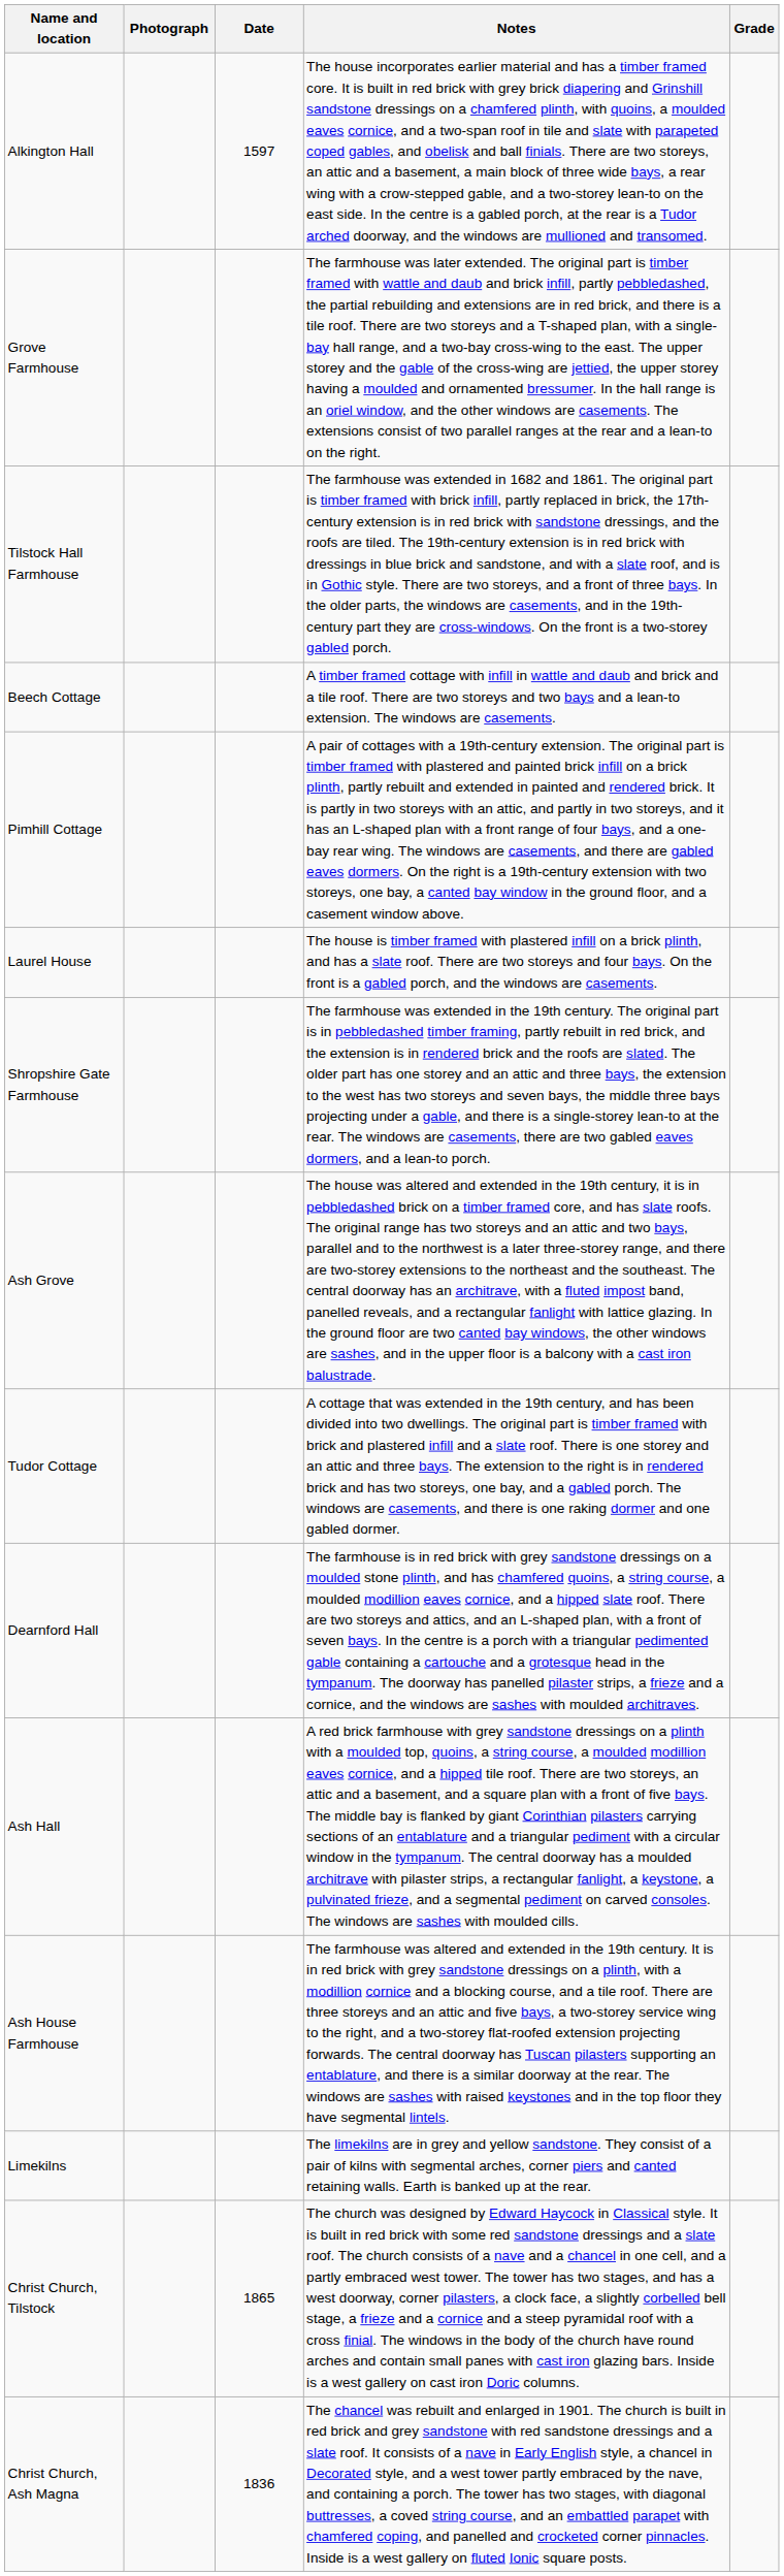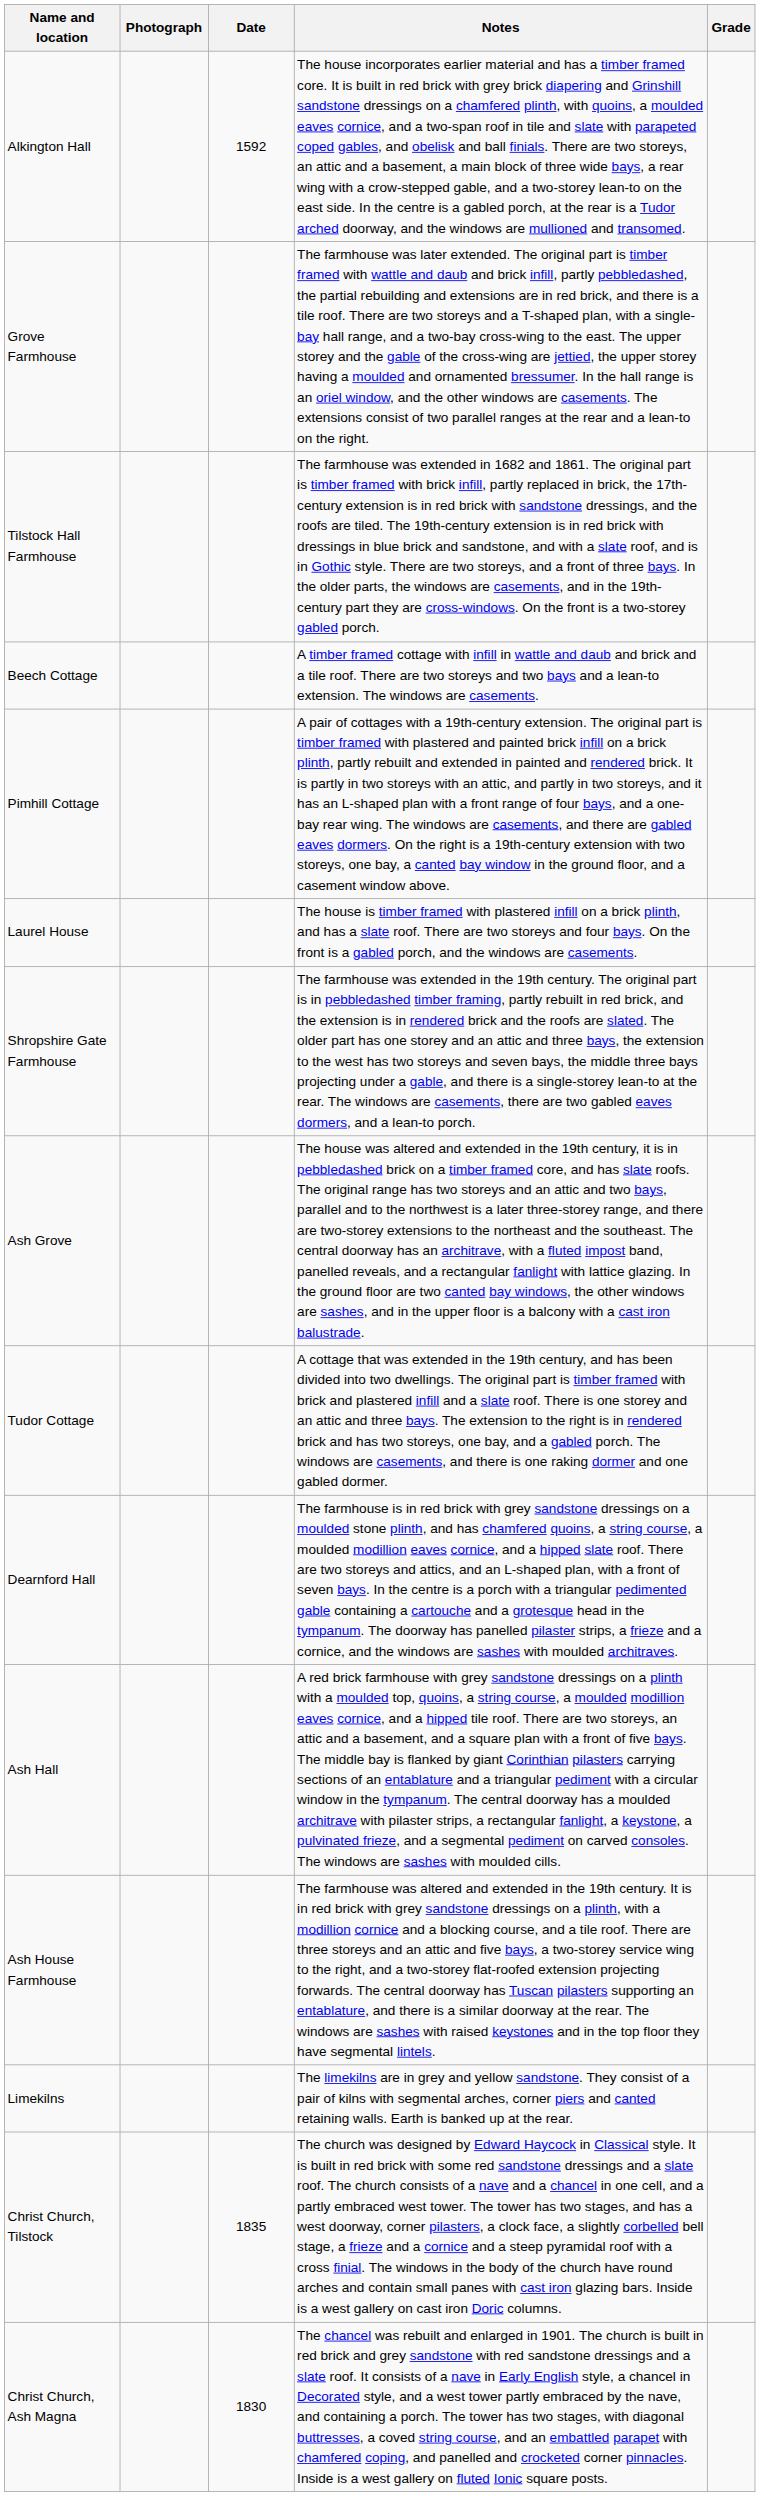Alkington Hall | Date: 1597 -> 1592
Christ Church, Tilstock | Date: 1865 -> 1835
Christ Church, Ash Magna | Date: 1836 -> 1830
